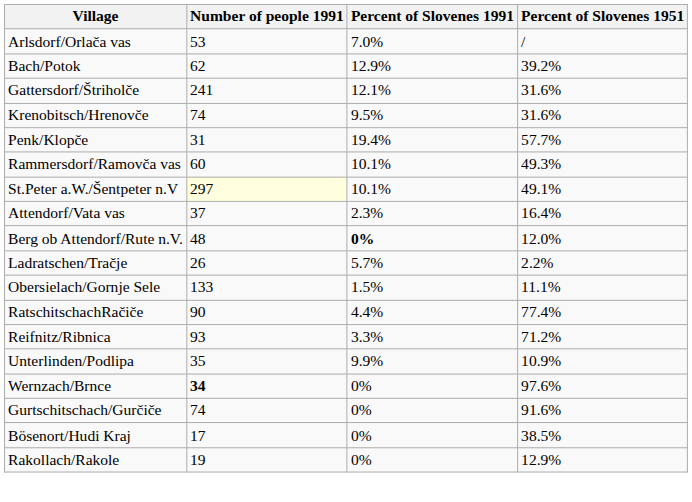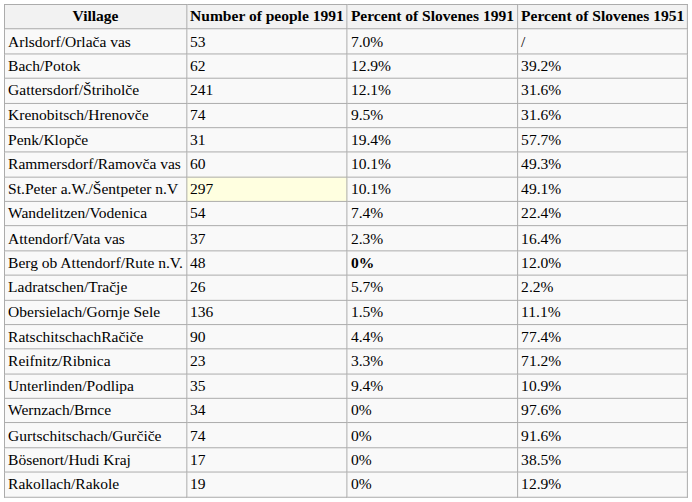+ row: Wandelitzen/Vodenica | 54 | 7.4% | 22.4%
Obersielach/Gornje Sele | Number of people 1991: 133 -> 136
Reifnitz/Ribnica | Number of people 1991: 93 -> 23
Unterlinden/Podlipa | Percent of Slovenes 1991: 9.9% -> 9.4%
Wernzach/Brnce | Number of people 1991: bold -> normal
